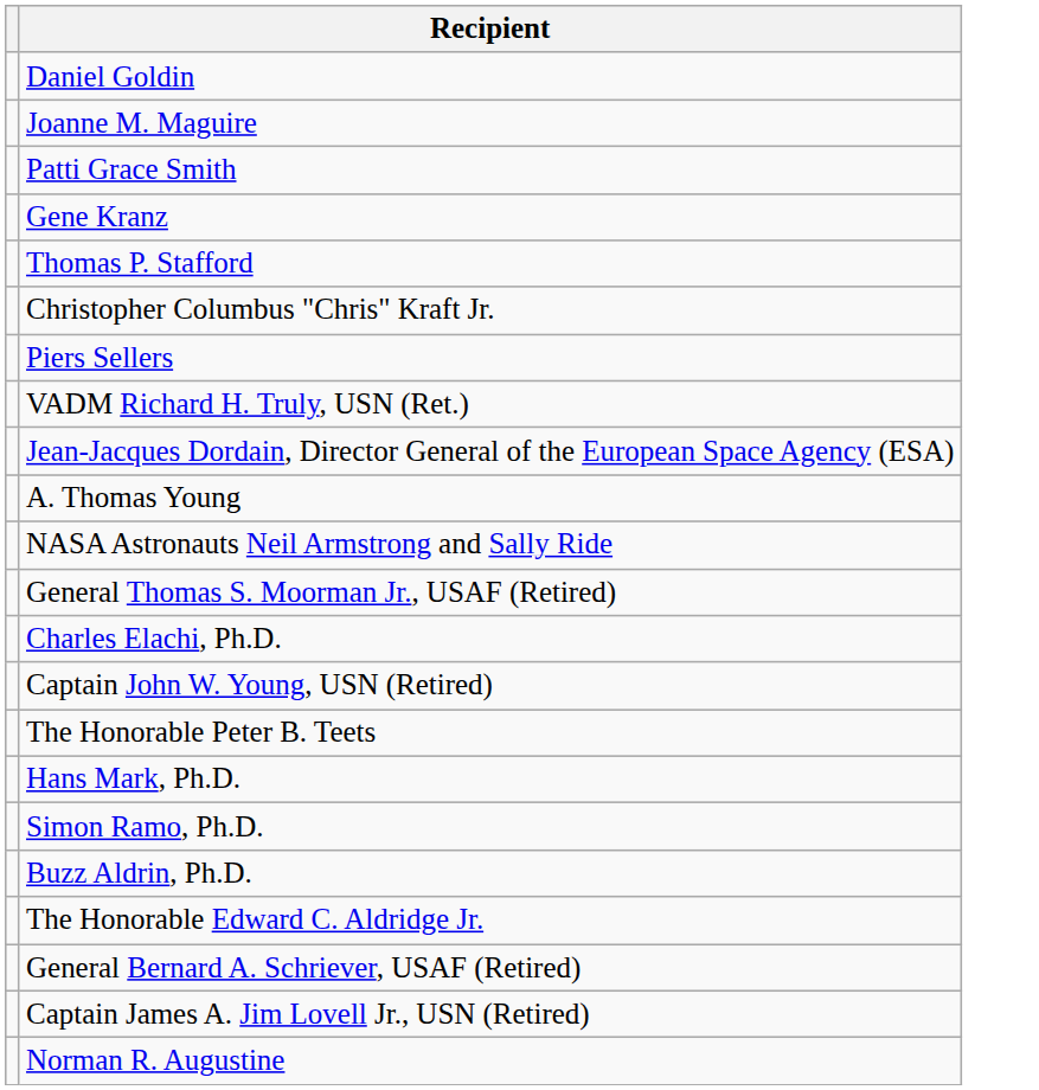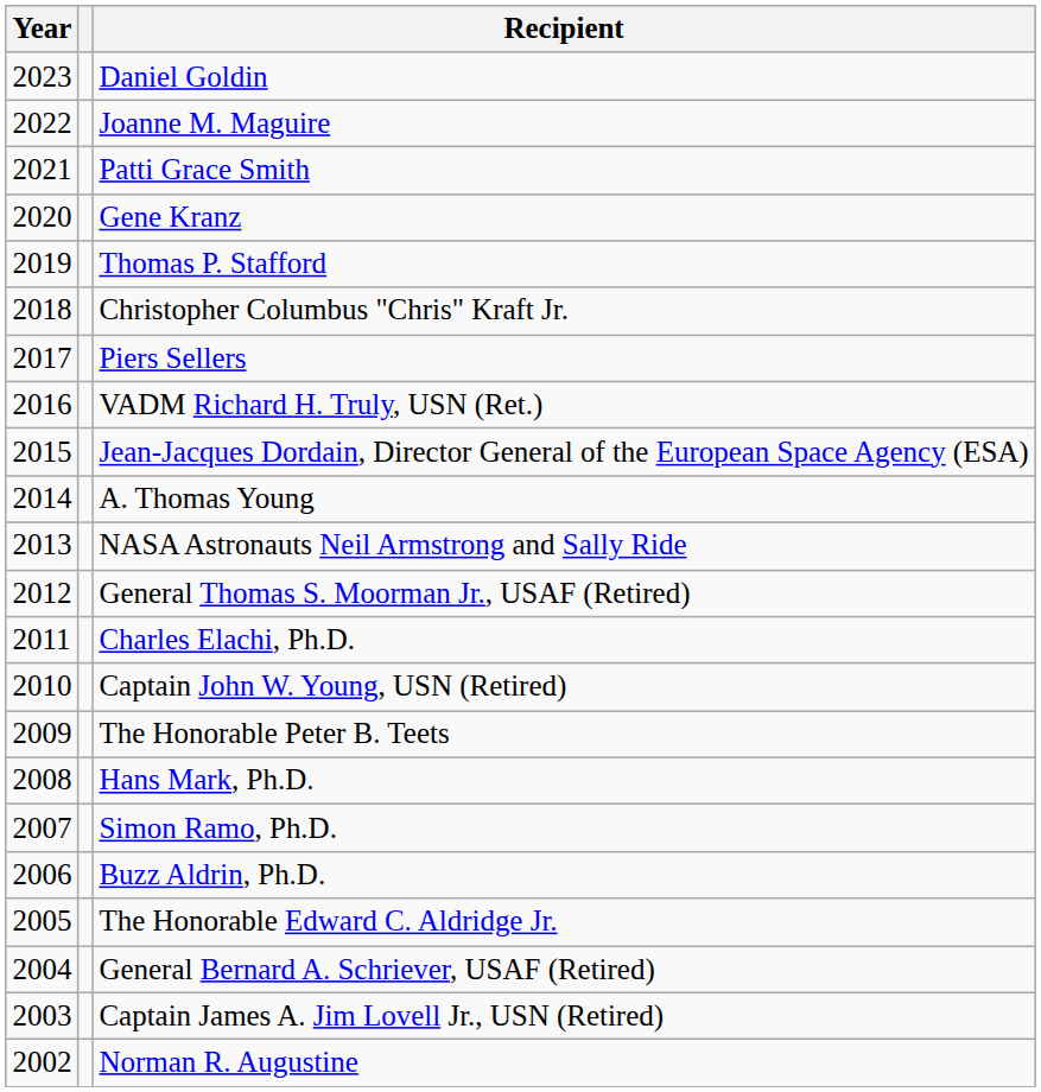+ column: Year | 2023 | 2022 | 2021 | 2020 | 2019 | 2018 | 2017 | 2016 | 2015 | 2014 | 2013 | 2012 | 2011 | 2010 | 2009 | 2008 | 2007 | 2006 | 2005 | 2004 | 2003 | 2002
